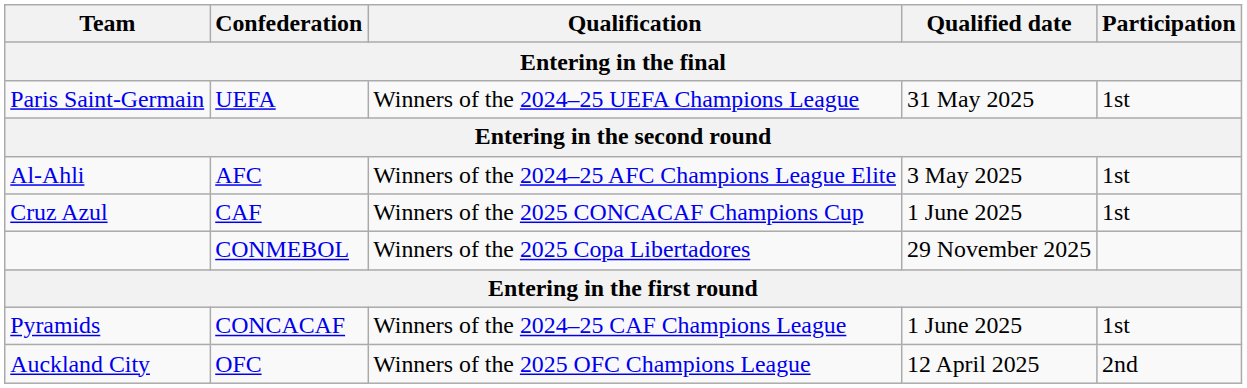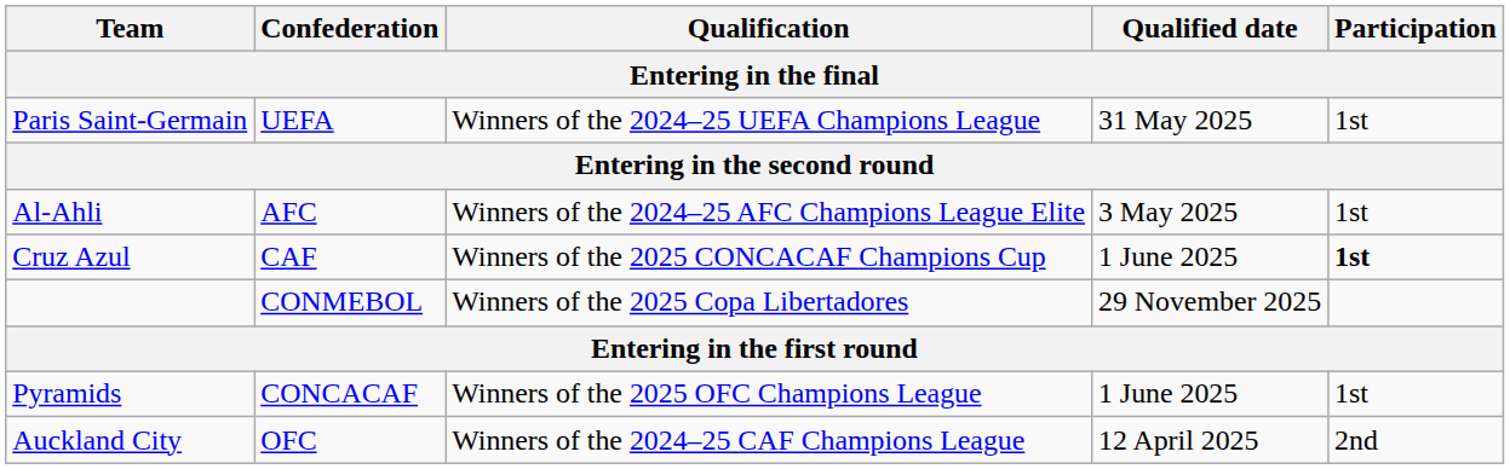Cruz Azul | Participation: normal -> bold
Pyramids | Qualification: Winners of the 2024–25 CAF Champions League -> Winners of the 2025 OFC Champions League
Auckland City | Qualification: Winners of the 2025 OFC Champions League -> Winners of the 2024–25 CAF Champions League
